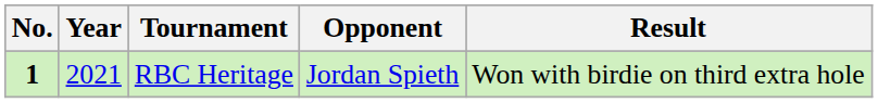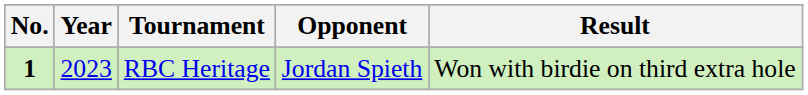RBC Heritage | Year: 2021 -> 2023
